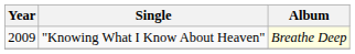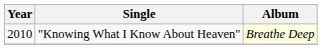"Knowing What I Know About Heaven" | Year: 2009 -> 2010
